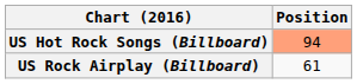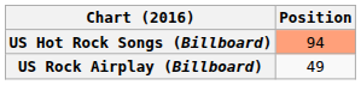US Rock Airplay (Billboard) | Position: 61 -> 49
